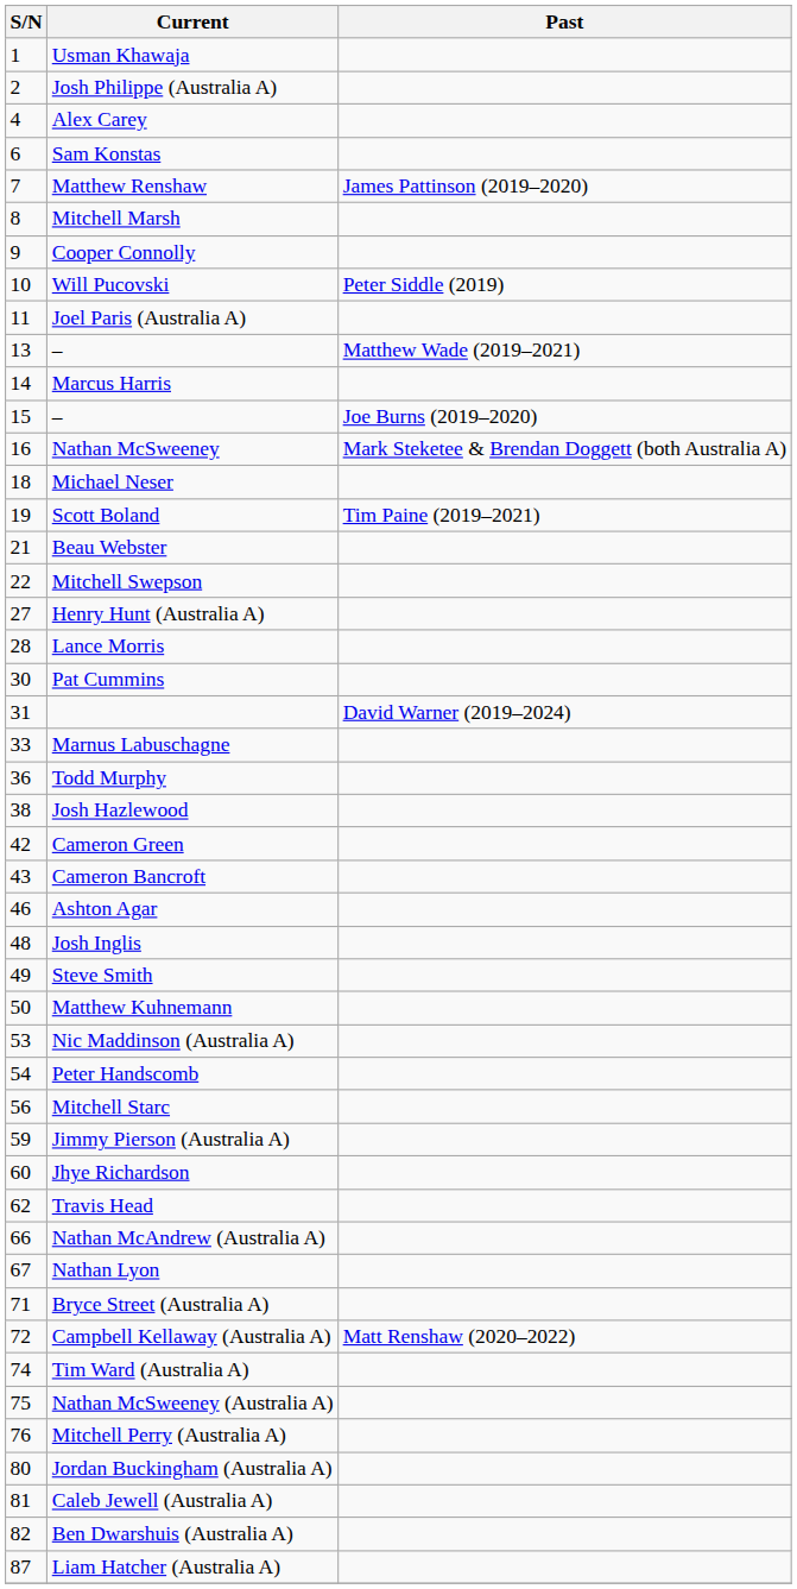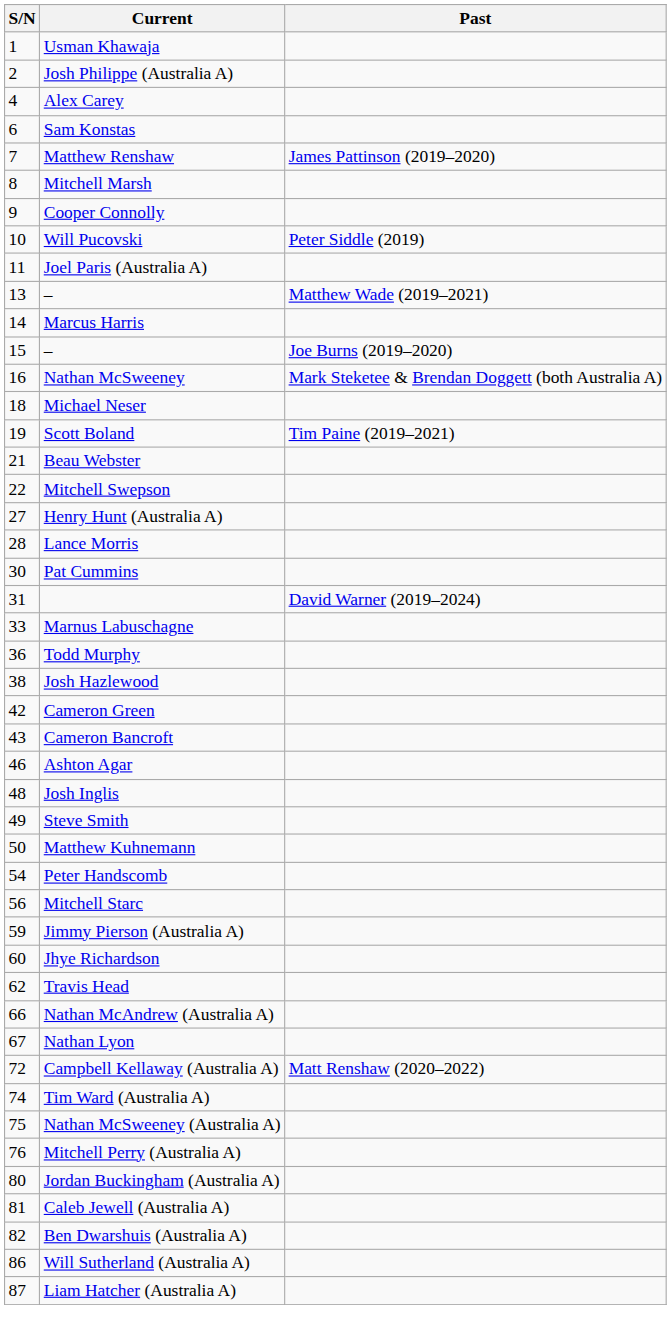- row: 53 | Nic Maddinson (Australia A)
- row: 71 | Bryce Street (Australia A)
+ row: 86 | Will Sutherland (Australia A)
